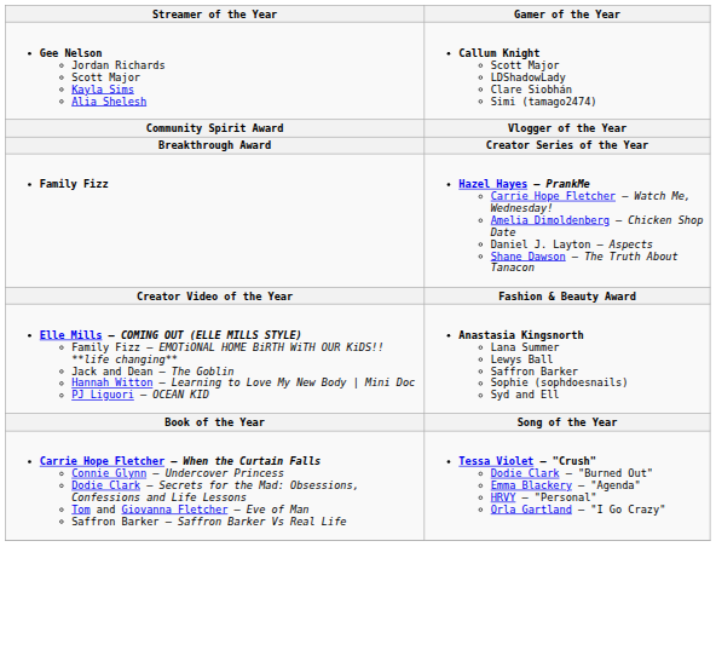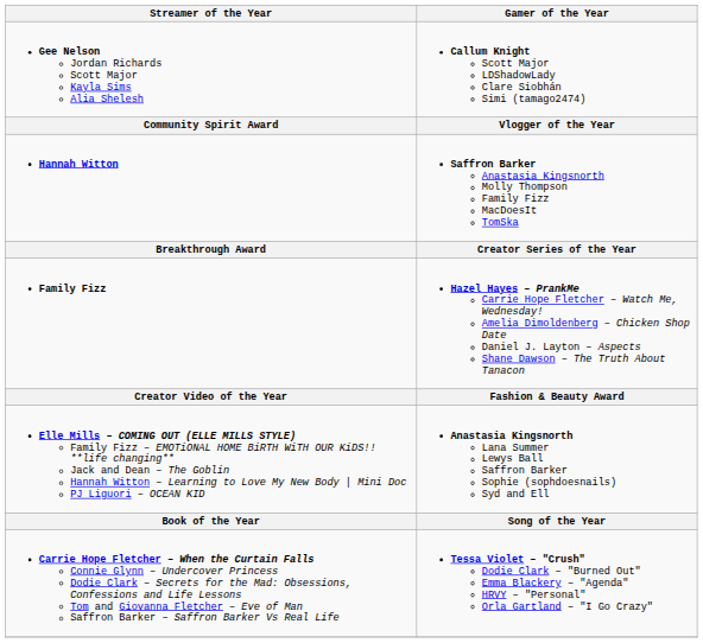+ row: Hannah Witton | Saffron Barker Anastasia Kingsnorth Molly Thompson Family Fizz MacDoesIt TomSka
